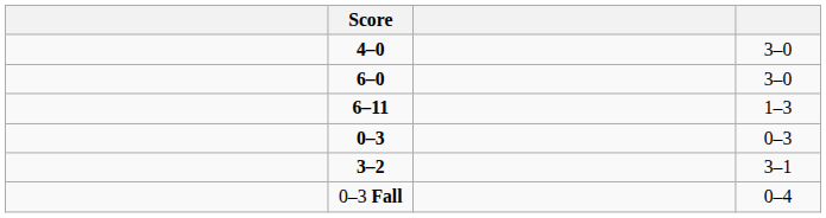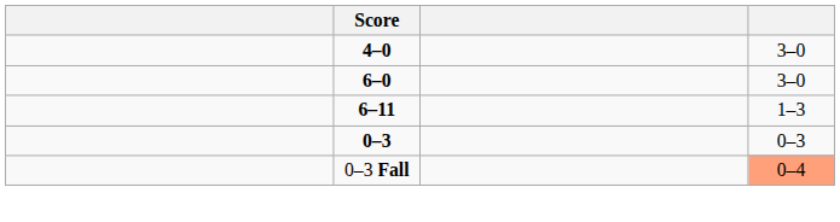- row: 3–2 | 3–1
0–3 Fall | column 4: no background -> lightsalmon background
